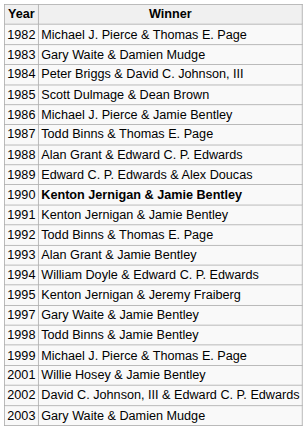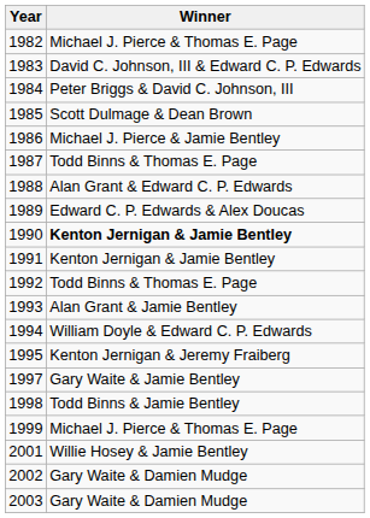1983 | Winner: Gary Waite & Damien Mudge -> David C. Johnson, III & Edward C. P. Edwards
2002 | Winner: David C. Johnson, III & Edward C. P. Edwards -> Gary Waite & Damien Mudge
